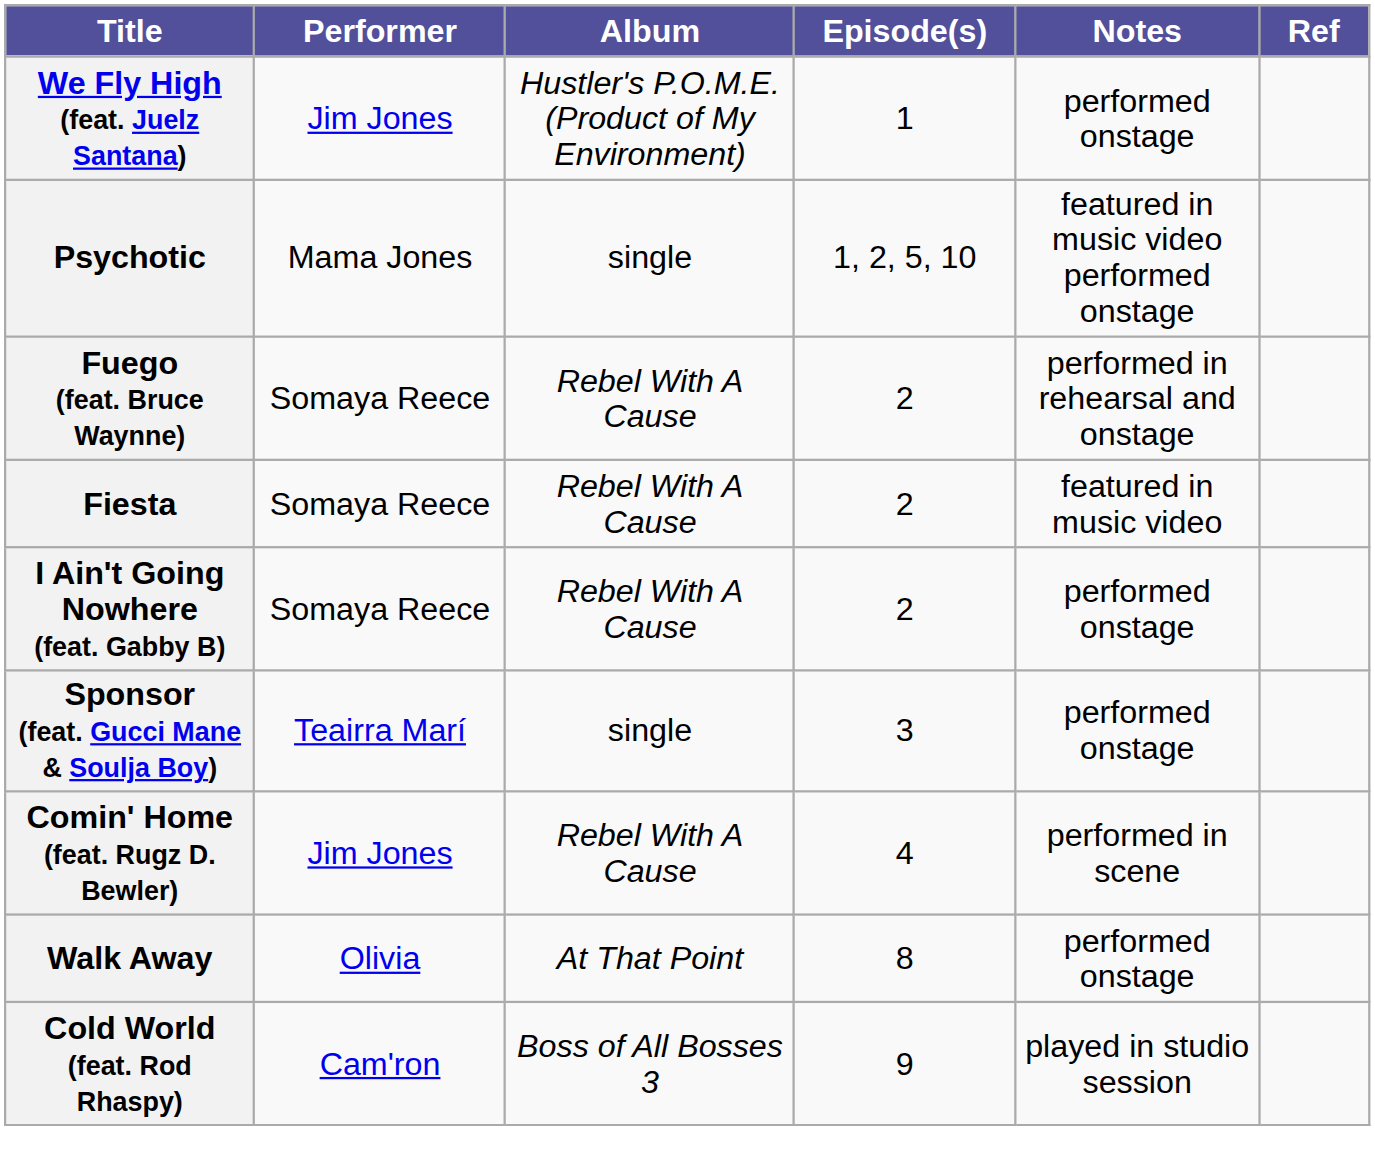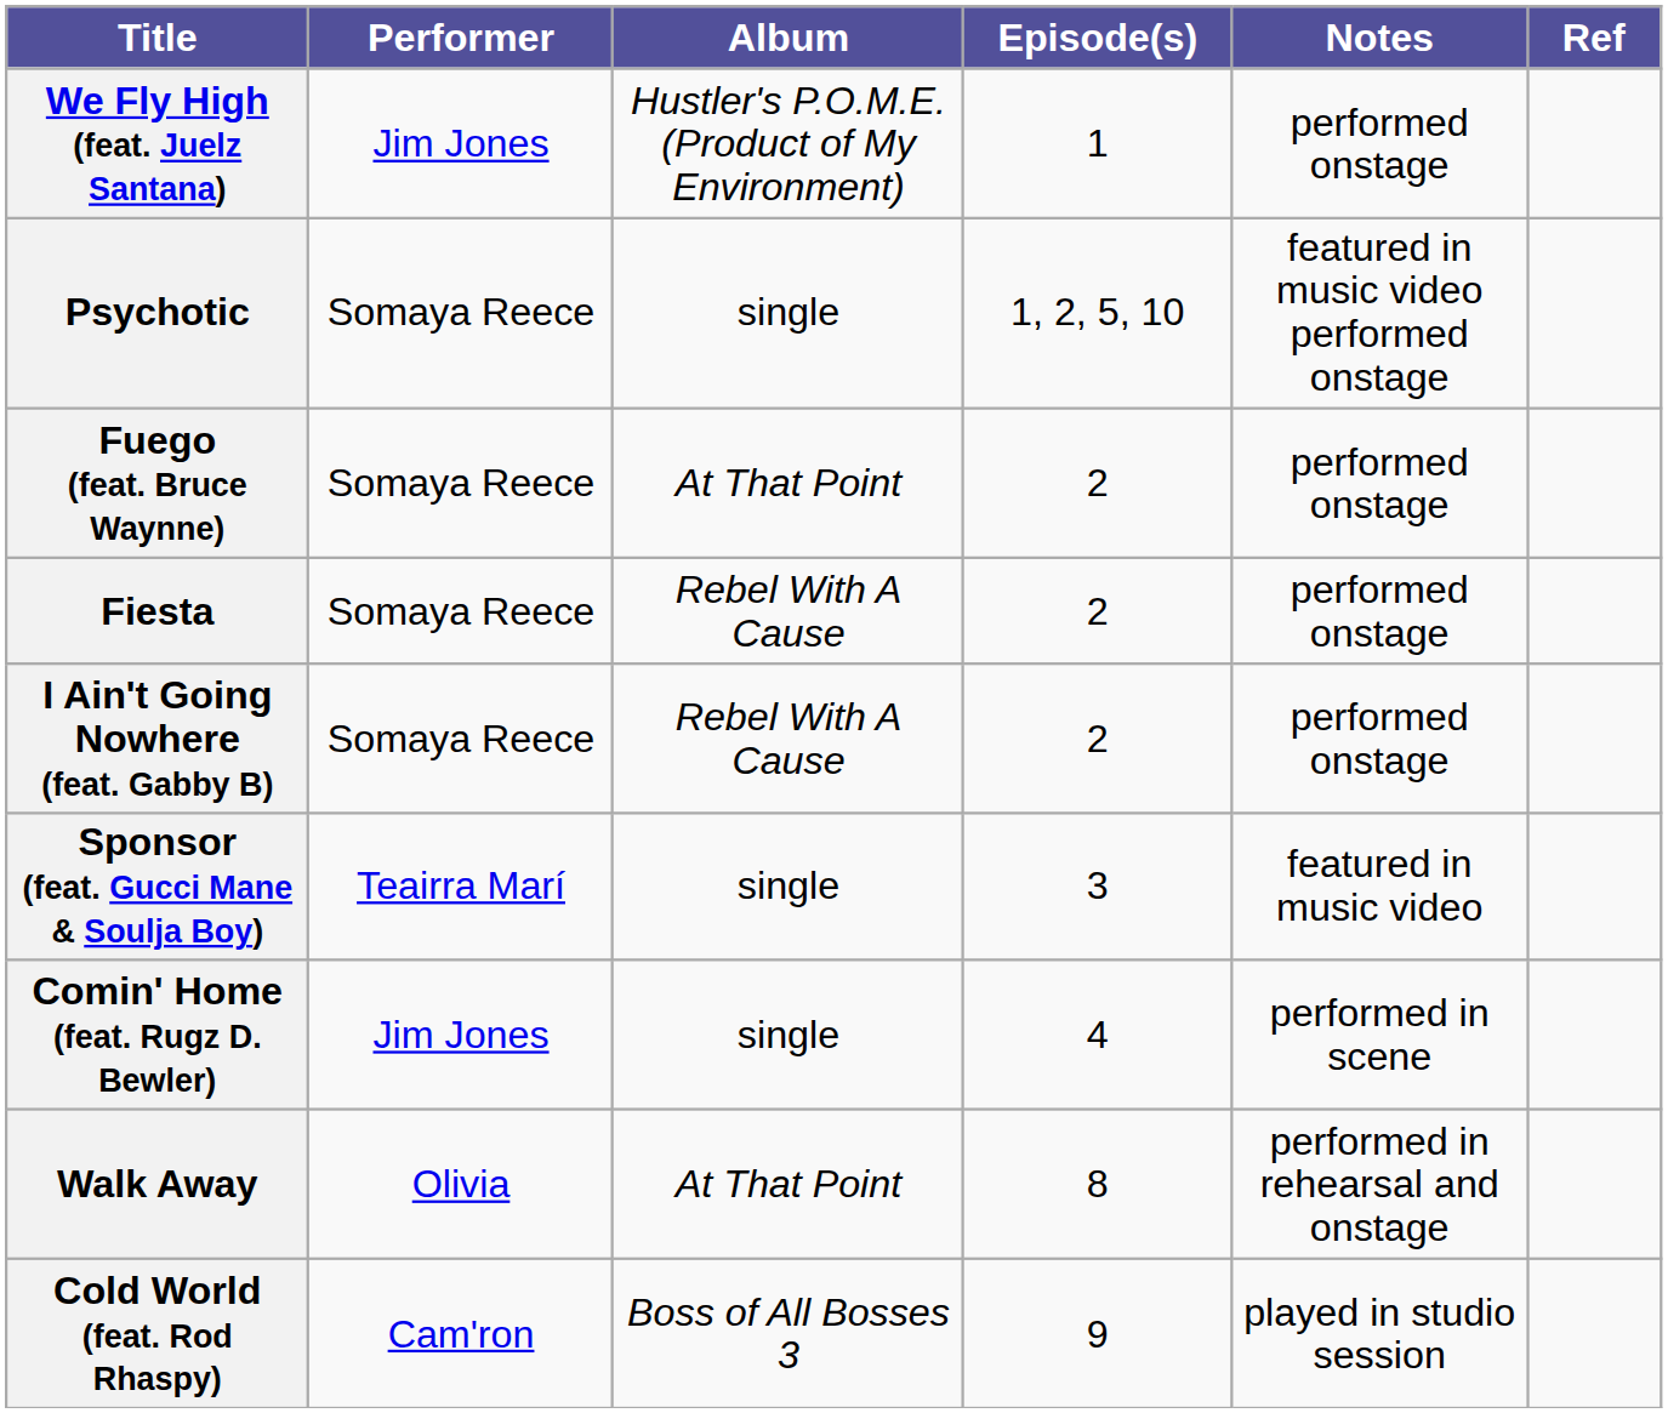Psychotic | Performer: Mama Jones -> Somaya Reece
Fuego (feat. Bruce Waynne) | Album: Rebel With A Cause -> At That Point
Fuego (feat. Bruce Waynne) | Notes: performed in rehearsal and onstage -> performed onstage
Fiesta | Notes: featured in music video -> performed onstage
Sponsor (feat. Gucci Mane & Soulja Boy) | Notes: performed onstage -> featured in music video
Comin' Home (feat. Rugz D. Bewler) | Album: Rebel With A Cause -> single
Walk Away | Notes: performed onstage -> performed in rehearsal and onstage
